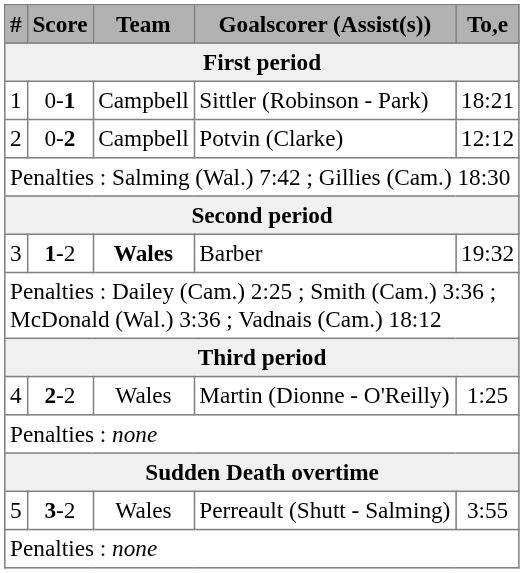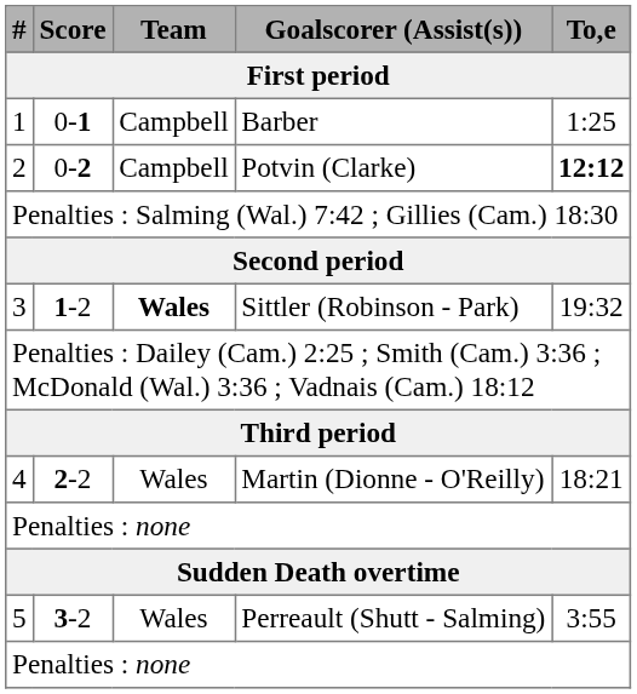1 | Goalscorer (Assist(s)): Sittler (Robinson - Park) -> Barber
1 | To,e: 18:21 -> 1:25
2 | To,e: normal -> bold
3 | Goalscorer (Assist(s)): Barber -> Sittler (Robinson - Park)
4 | To,e: 1:25 -> 18:21
